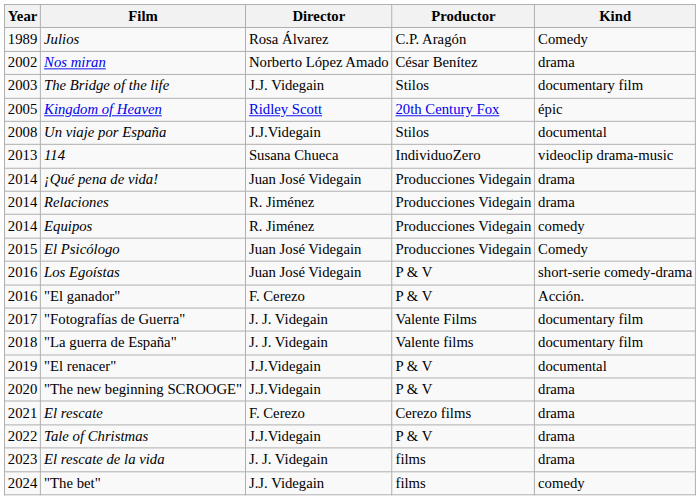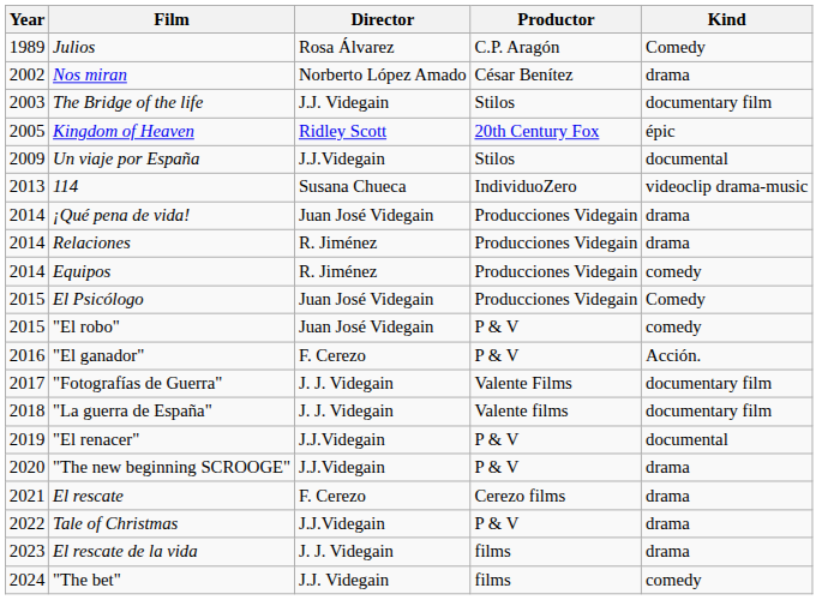Un viaje por España | Year: 2008 -> 2009
+ row: 2015 | "El robo" | Juan José Videgain | P & V | comedy
- row: 2016 | Los Egoístas | Juan José Videgain | P & V | short-serie comedy-drama
